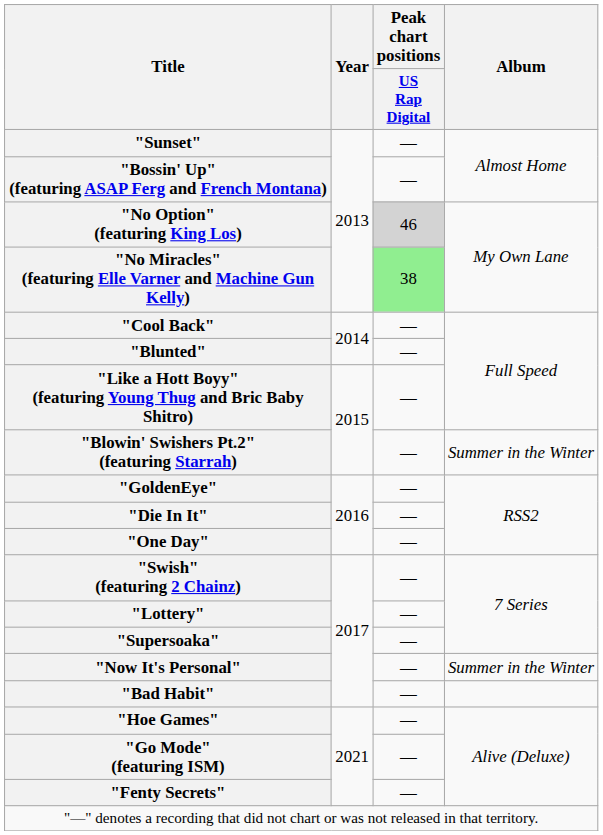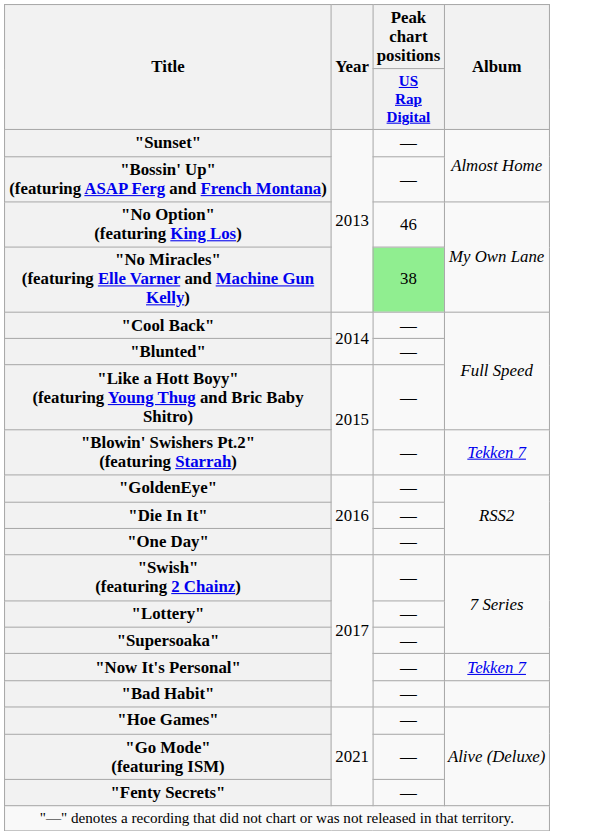"No Option" (featuring King Los) | Peak chart positions / US Rap Digital: lightgrey background -> no background
"Blowin' Swishers Pt.2" (featuring Starrah) | Album: Summer in the Winter -> Tekken 7
"Now It's Personal" | Album: Summer in the Winter -> Tekken 7
